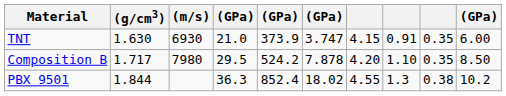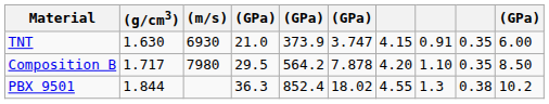Composition B | column 5: 524.2 -> 564.2
